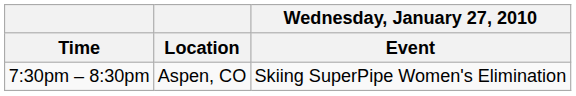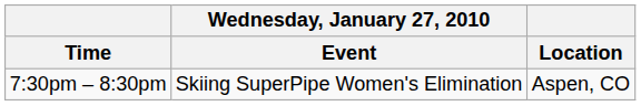columns swapped: Wednesday, January 27, 2010 / Event <-> Location
